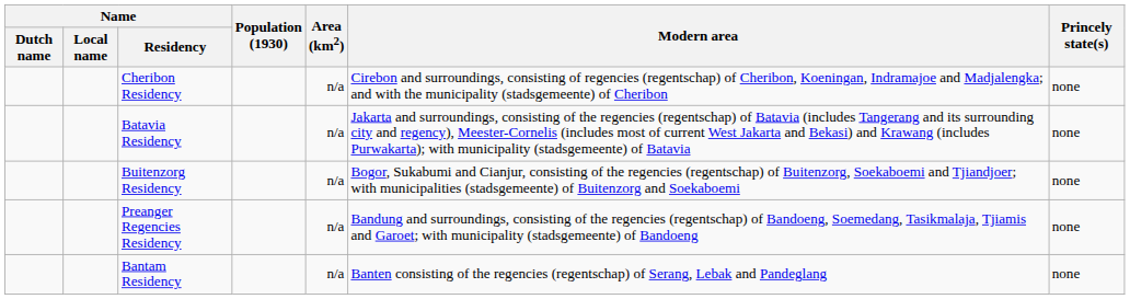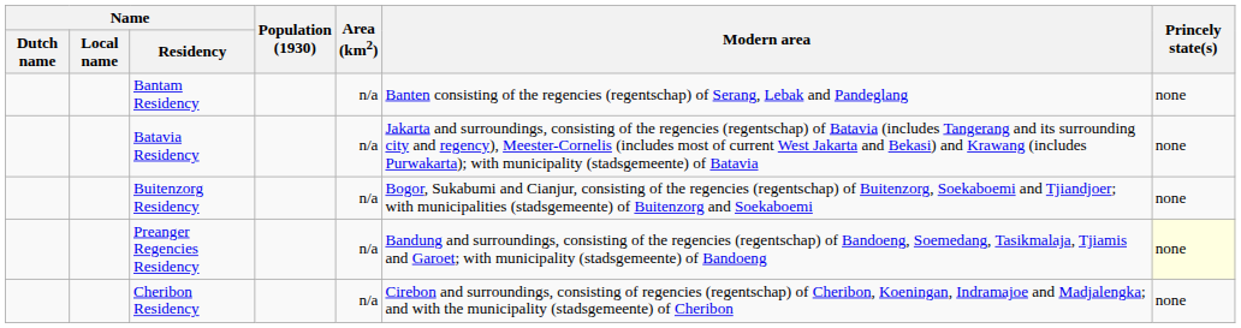rows swapped: Bantam Residency <-> Cheribon Residency
Preanger Regencies Residency | Princely state(s): no background -> lightyellow background
